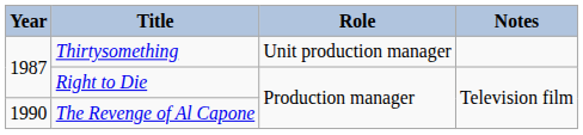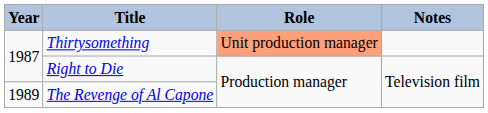Thirtysomething | Role: no background -> lightsalmon background
The Revenge of Al Capone | Year: 1990 -> 1989
